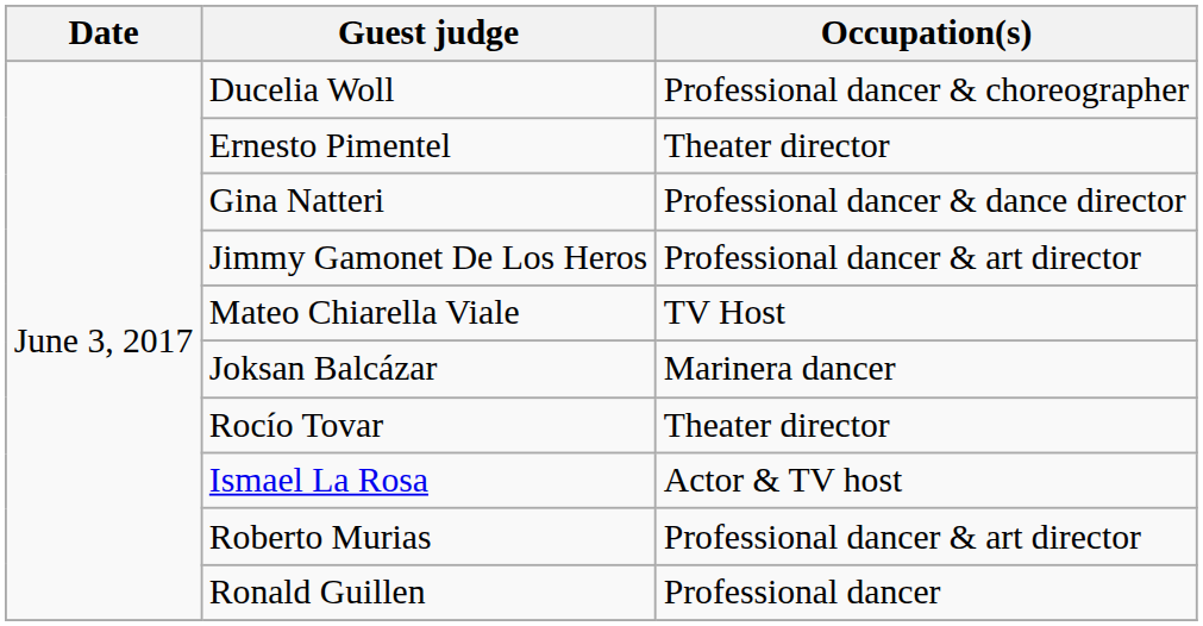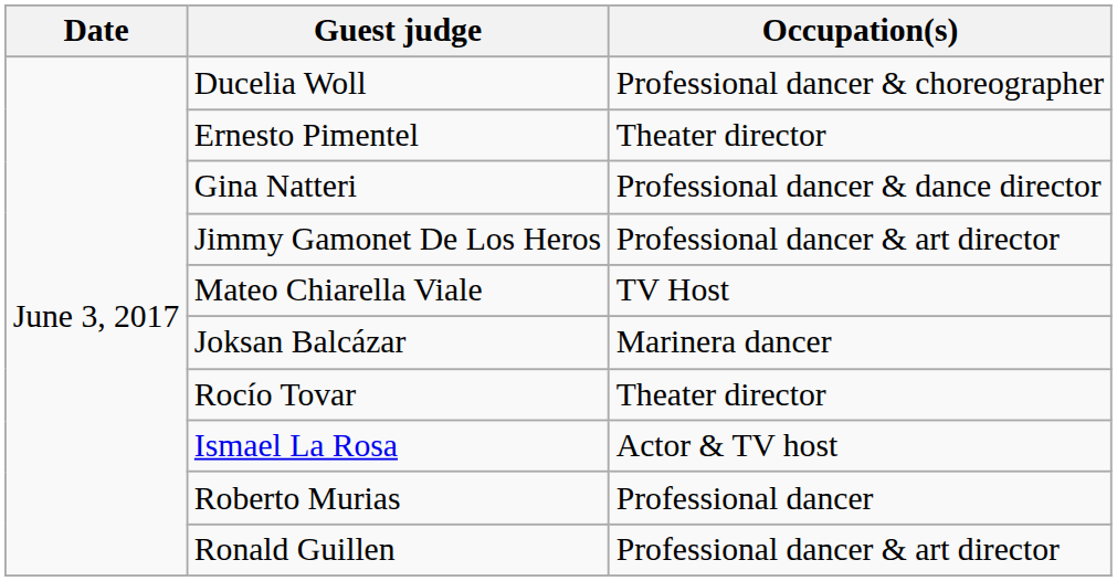Roberto Murias | Occupation(s): Professional dancer & art director -> Professional dancer
Ronald Guillen | Occupation(s): Professional dancer -> Professional dancer & art director
